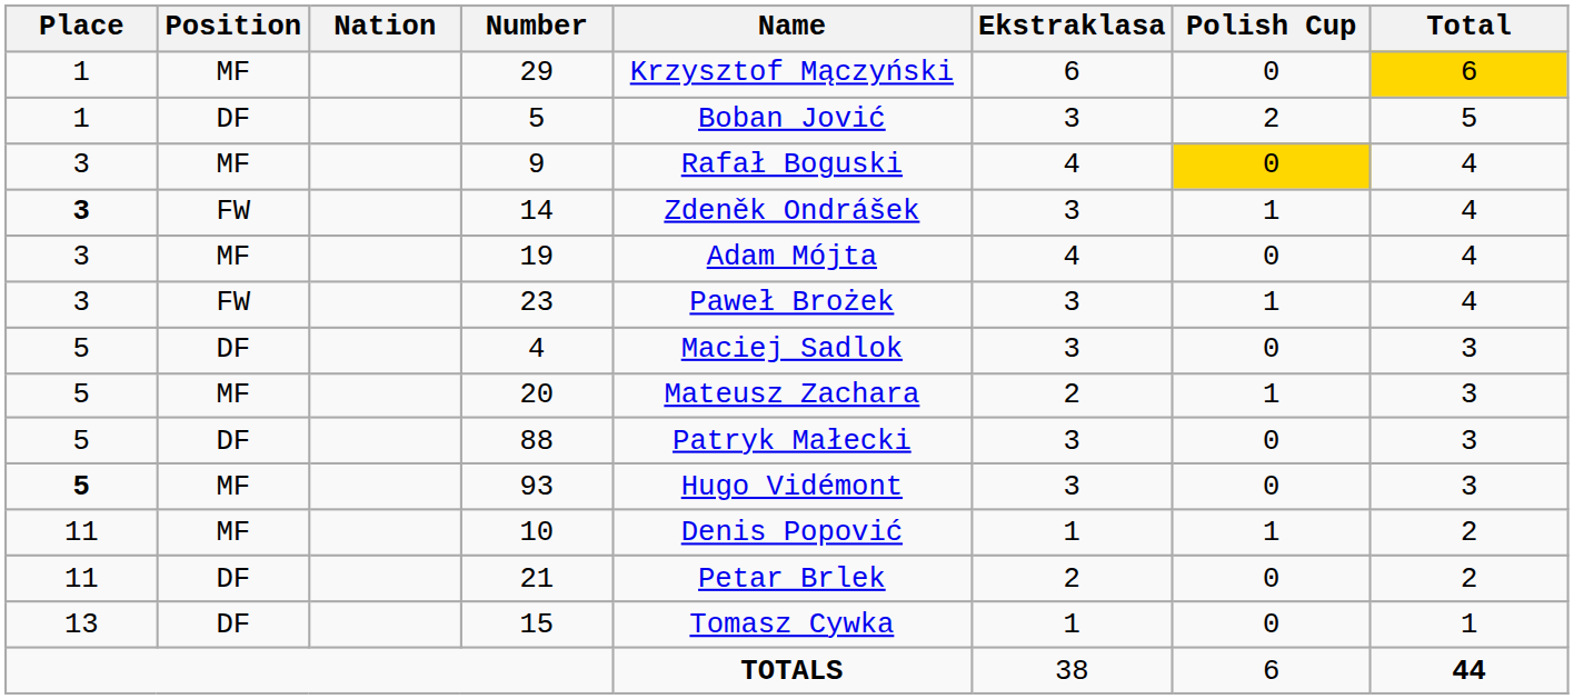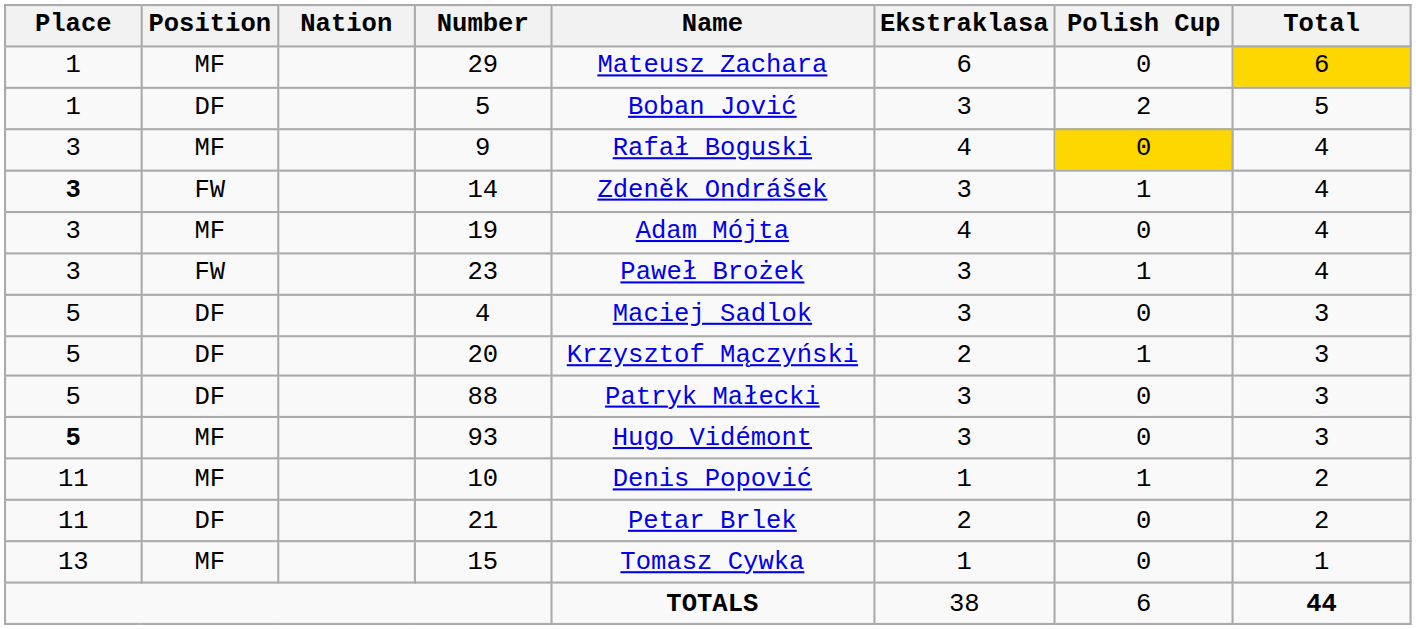29 | Name: Krzysztof Mączyński -> Mateusz Zachara
20 | Position: MF -> DF
20 | Name: Mateusz Zachara -> Krzysztof Mączyński
15 | Position: DF -> MF
